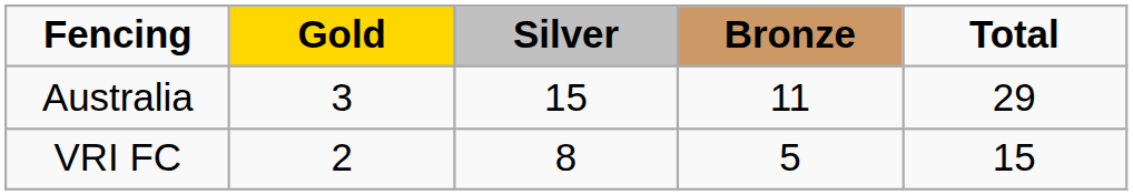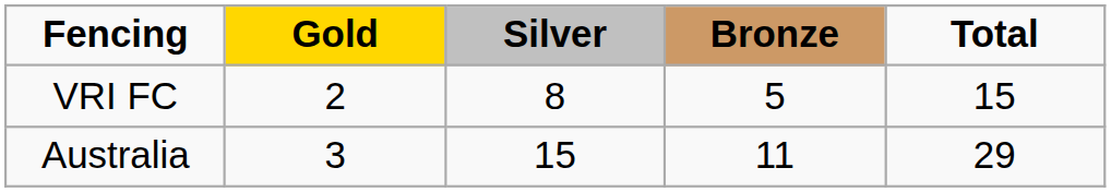rows swapped: Australia <-> VRI FC
